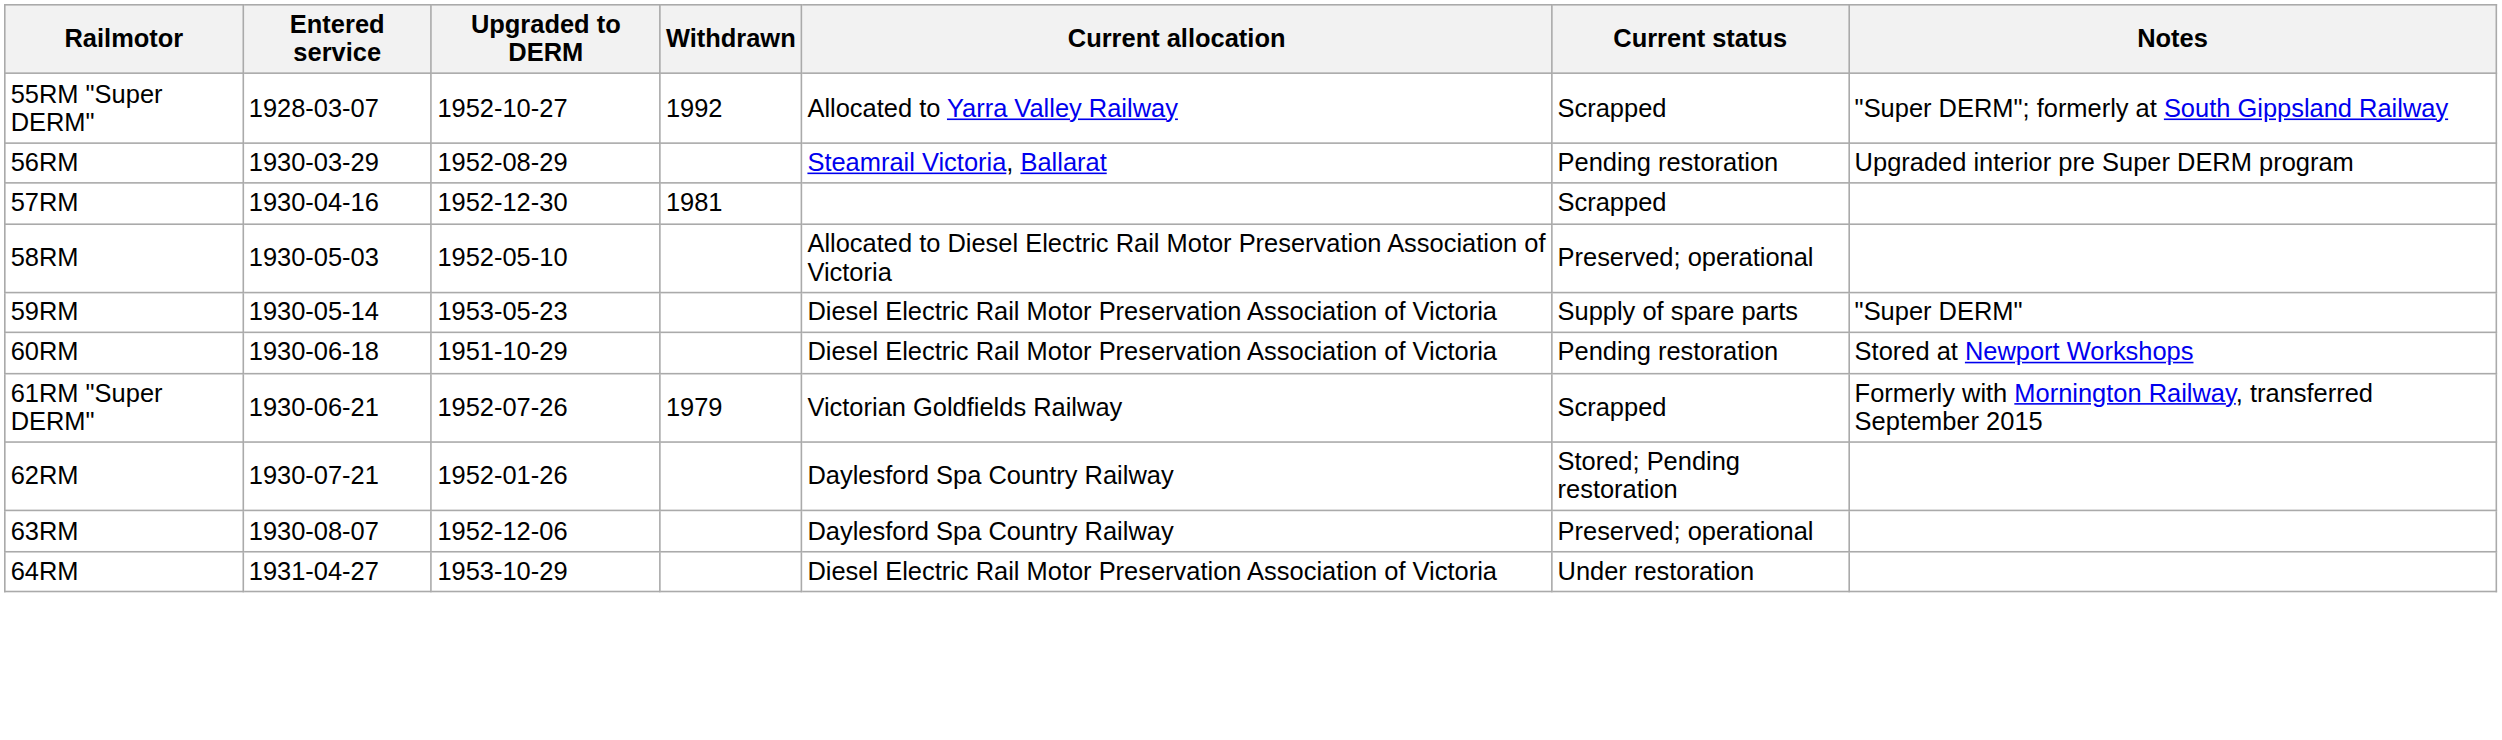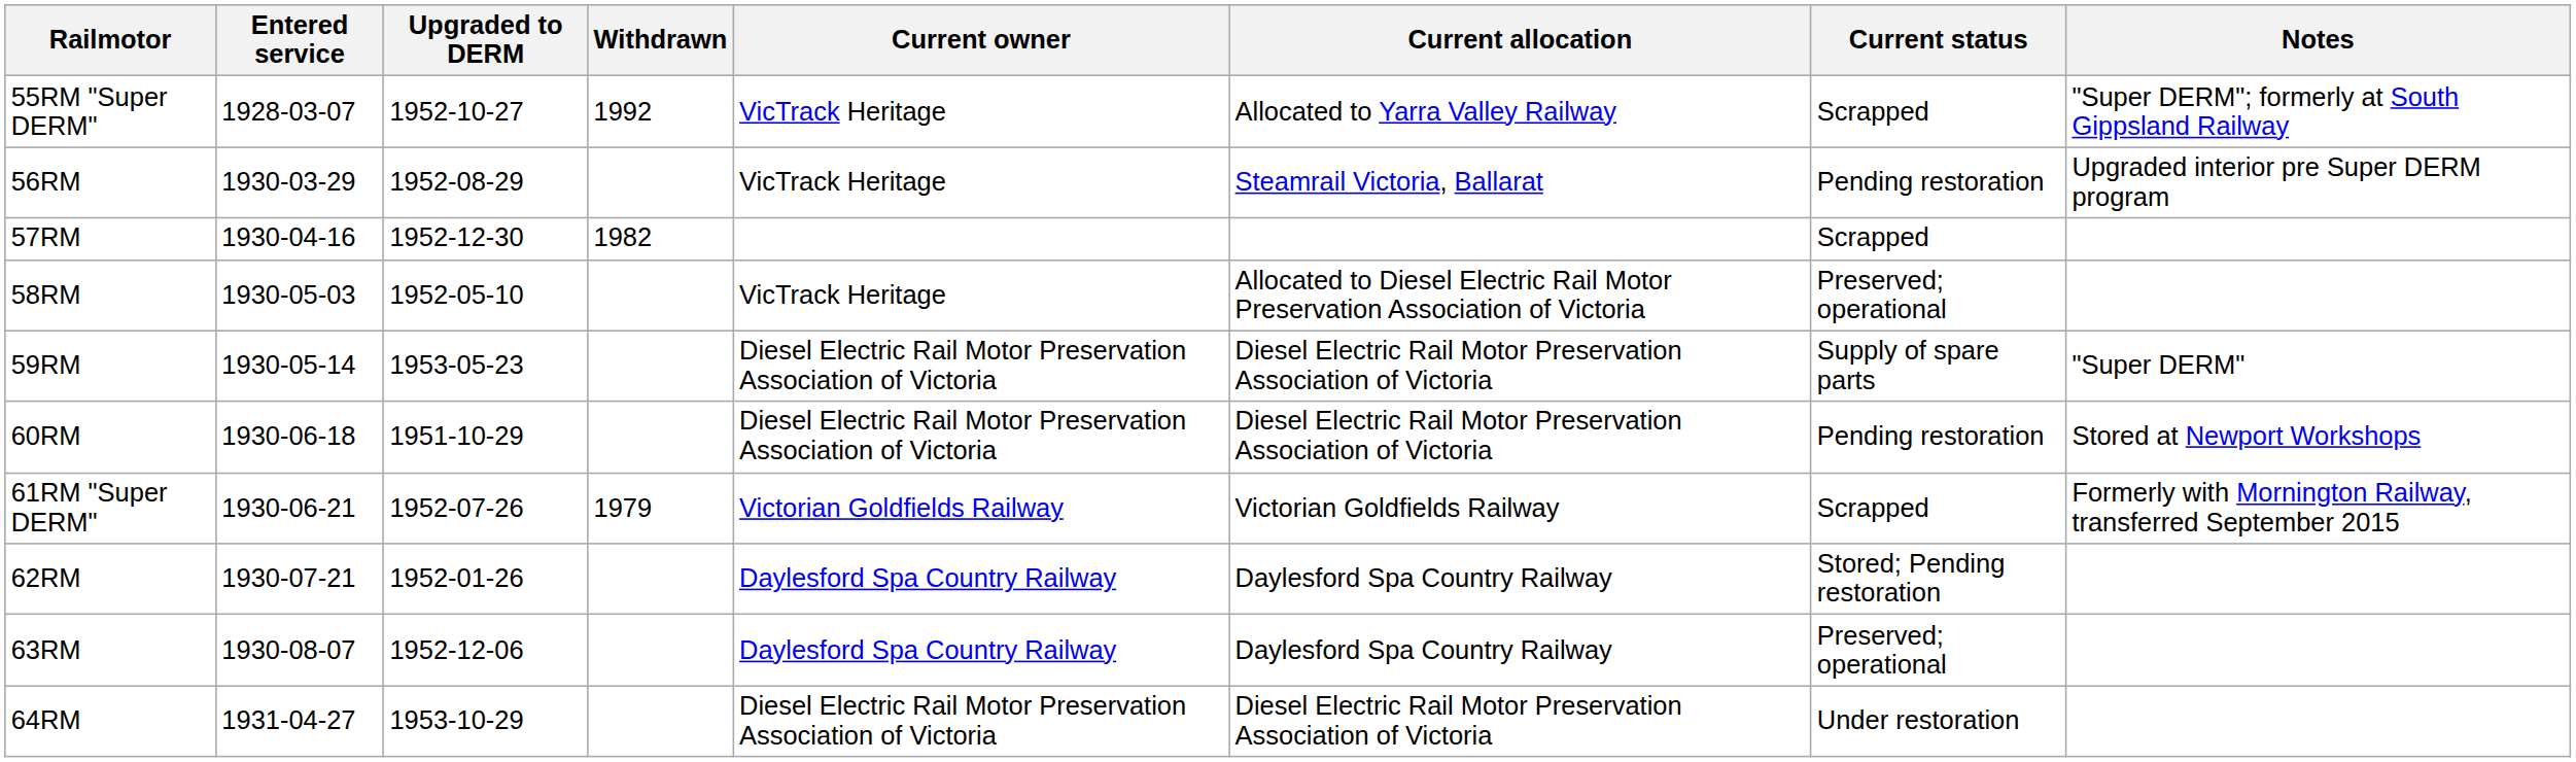+ column: Current owner | VicTrack Heritage | VicTrack Heritage | VicTrack Heritage | Diesel Electric Rail Motor Preservation Association of Victoria | Diesel Electric Rail Motor Preservation Association of Victoria | Victorian Goldfields Railway | Daylesford Spa Country Railway | Daylesford Spa Country Railway | Diesel Electric Rail Motor Preservation Association of Victoria
57RM | Withdrawn: 1981 -> 1982
